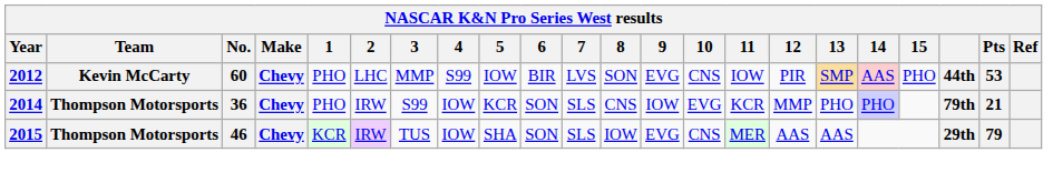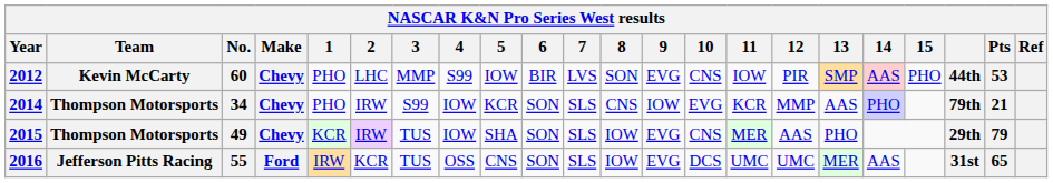2014 | No.: 36 -> 34
2014 | 13: PHO -> AAS
2015 | No.: 46 -> 49
2015 | 13: AAS -> PHO
+ row: 2016 | Jefferson Pitts Racing | 55 | Ford | IRW | KCR | TUS | OSS | CNS | SON | SLS | IOW | EVG | DCS | UMC | UMC | MER | AAS | 31st | 65
